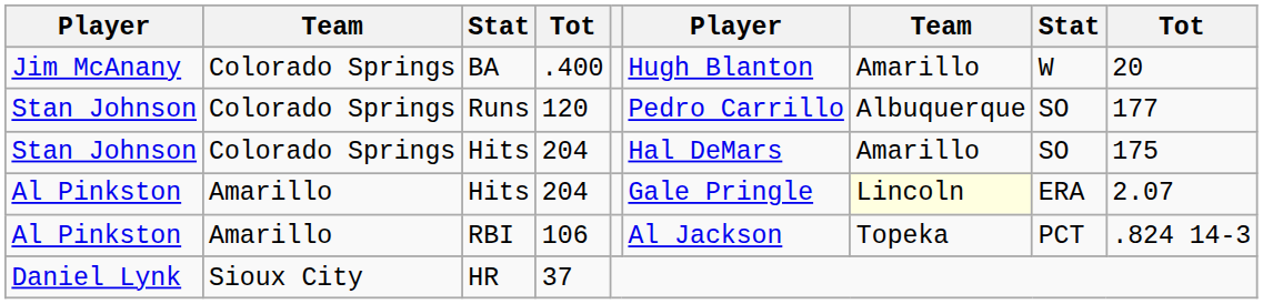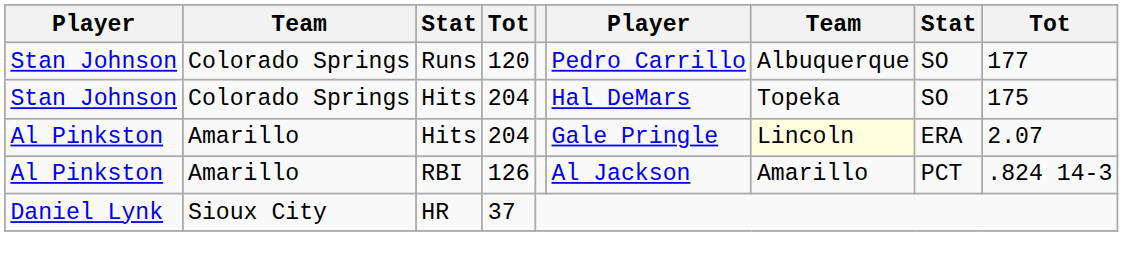- row: Jim McAnany | Colorado Springs | BA | .400 | Hugh Blanton | Amarillo | W | 20
Stan Johnson / Hits | column 7: Amarillo -> Topeka
RBI | column 4: 106 -> 126
RBI | column 7: Topeka -> Amarillo
